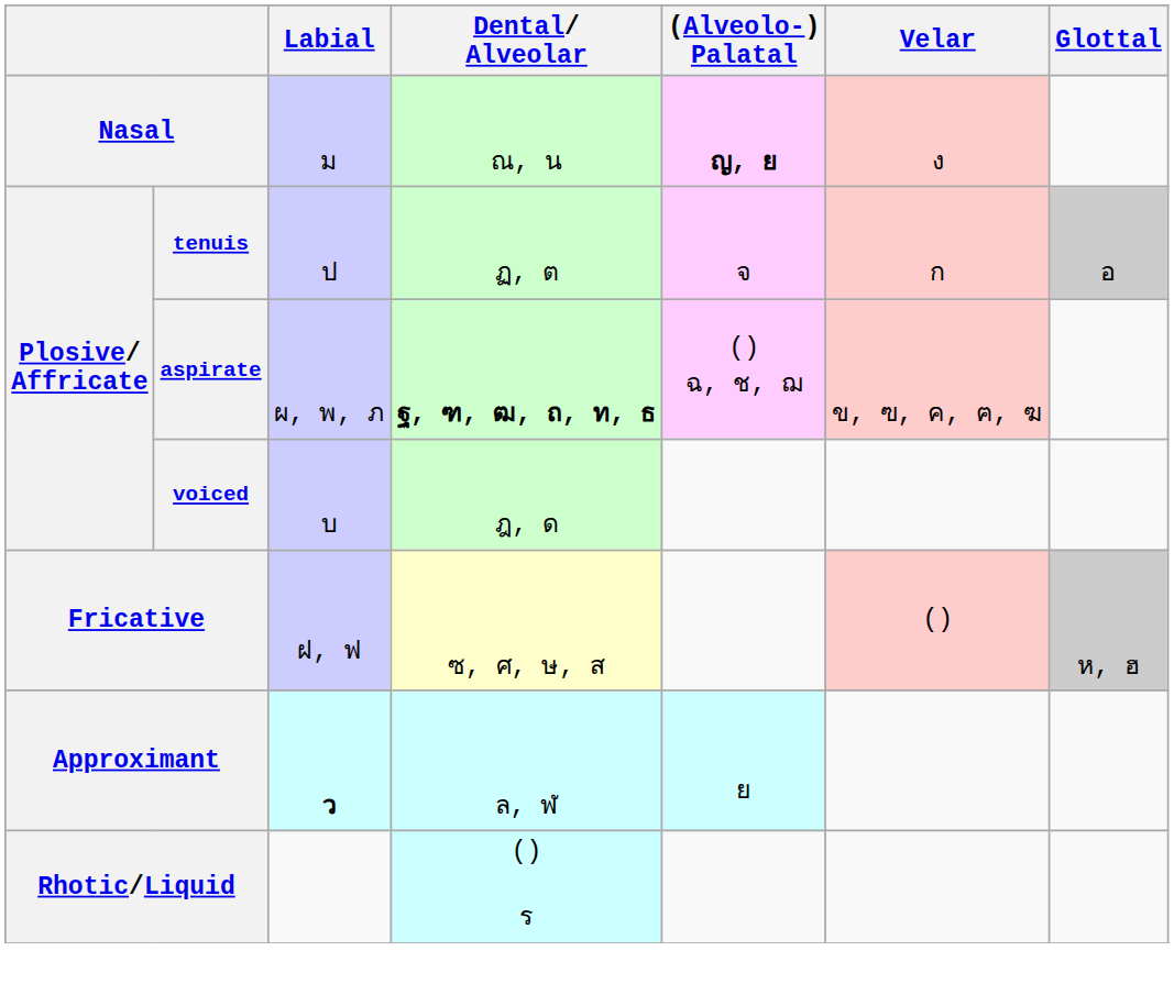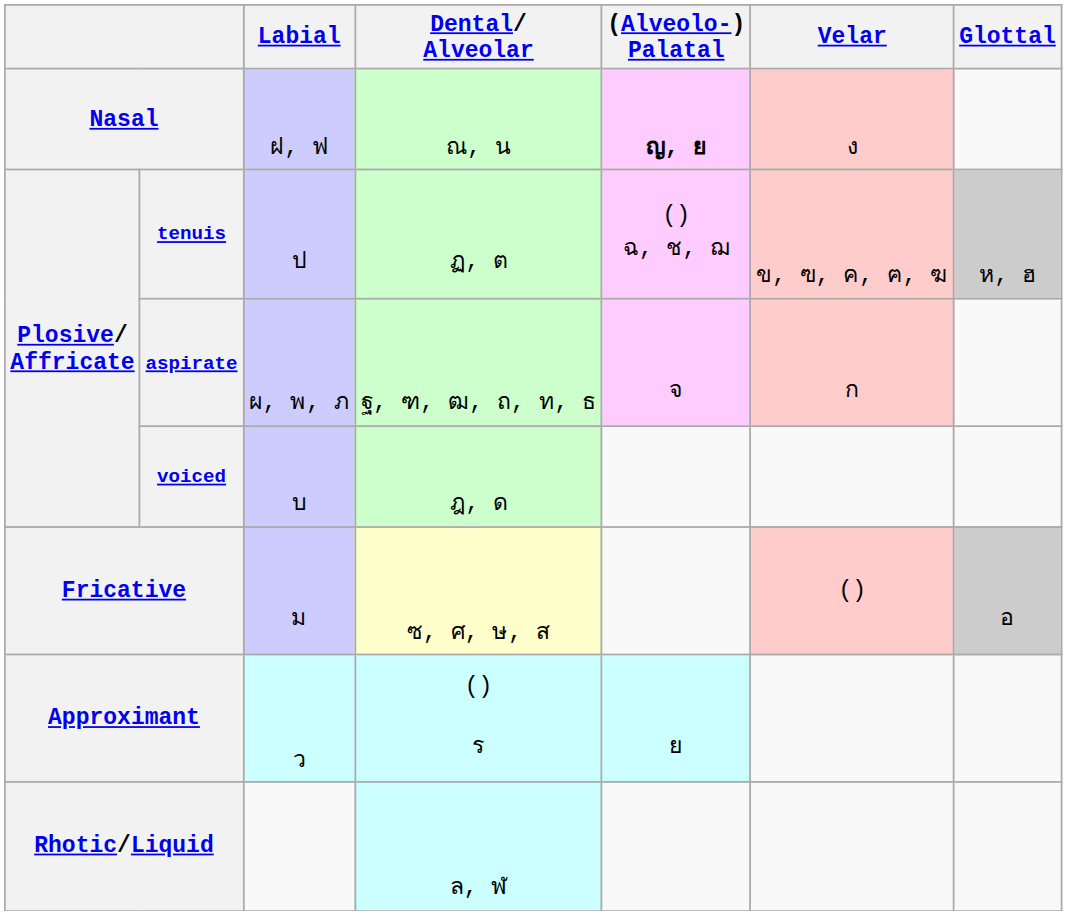Nasal | Labial: ม -> ฝ, ฟ
tenuis | (Alveolo-) Palatal: จ -> () ฉ, ช, ฌ
tenuis | Velar: ก -> ข, ฃ, ค, ฅ, ฆ
tenuis | Glottal: อ -> ห, ฮ
aspirate | Dental/ Alveolar: bold -> normal
aspirate | (Alveolo-) Palatal: () ฉ, ช, ฌ -> จ
aspirate | Velar: ข, ฃ, ค, ฅ, ฆ -> ก
Fricative | Labial: ฝ, ฟ -> ม
Fricative | Glottal: ห, ฮ -> อ
Approximant | Labial: bold -> normal
Approximant | Dental/ Alveolar: ล, ฬ -> () ร
Rhotic/Liquid | Dental/ Alveolar: () ร -> ล, ฬ
